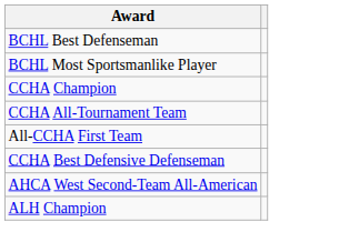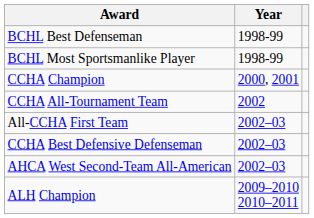+ column: Year | 1998-99 | 1998-99 | 2000, 2001 | 2002 | 2002–03 | 2002–03 | 2002–03 | 2009–2010 2010–2011
